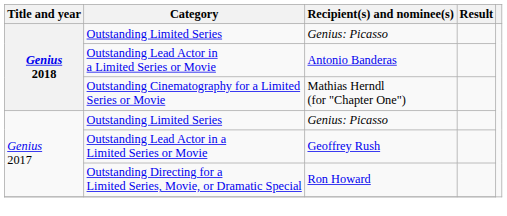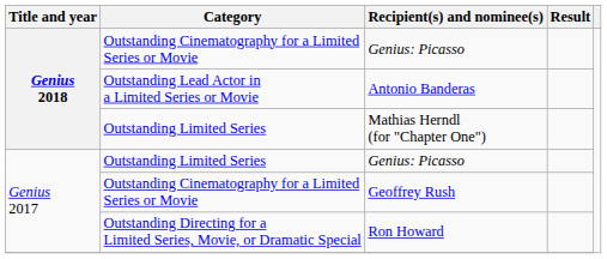Genius 2018 / Genius: Picasso | Category: Outstanding Limited Series -> Outstanding Cinematography for a Limited Series or Movie
Mathias Herndl (for "Chapter One") | Category: Outstanding Cinematography for a Limited Series or Movie -> Outstanding Limited Series
Geoffrey Rush | Category: Outstanding Lead Actor in a Limited Series or Movie -> Outstanding Cinematography for a Limited Series or Movie
